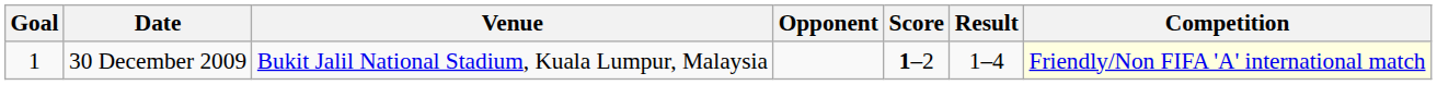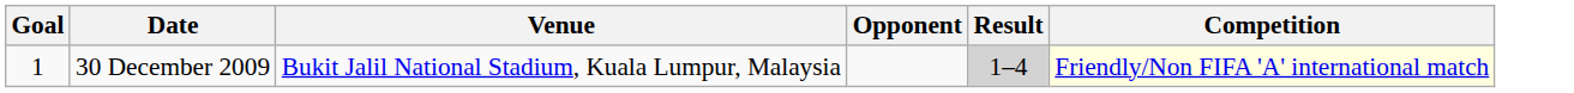- column: Score | 1–2
30 December 2009 | Result: no background -> lightgrey background
